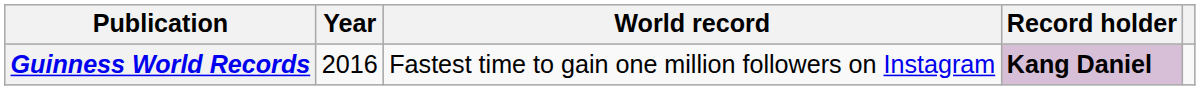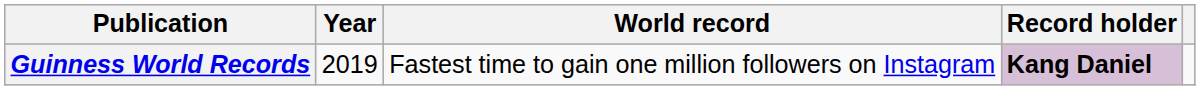Guinness World Records | Year: 2016 -> 2019
